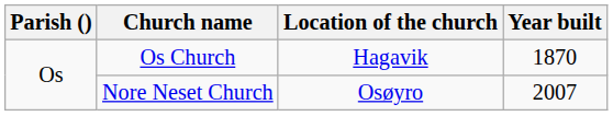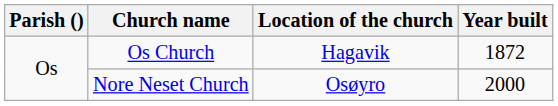Os Church | Year built: 1870 -> 1872
Nore Neset Church | Year built: 2007 -> 2000
